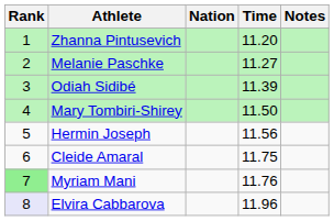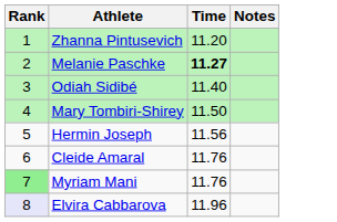- column: Nation
Melanie Paschke | Time: normal -> bold
Odiah Sidibé | Time: 11.39 -> 11.40
Cleide Amaral | Time: 11.75 -> 11.76
